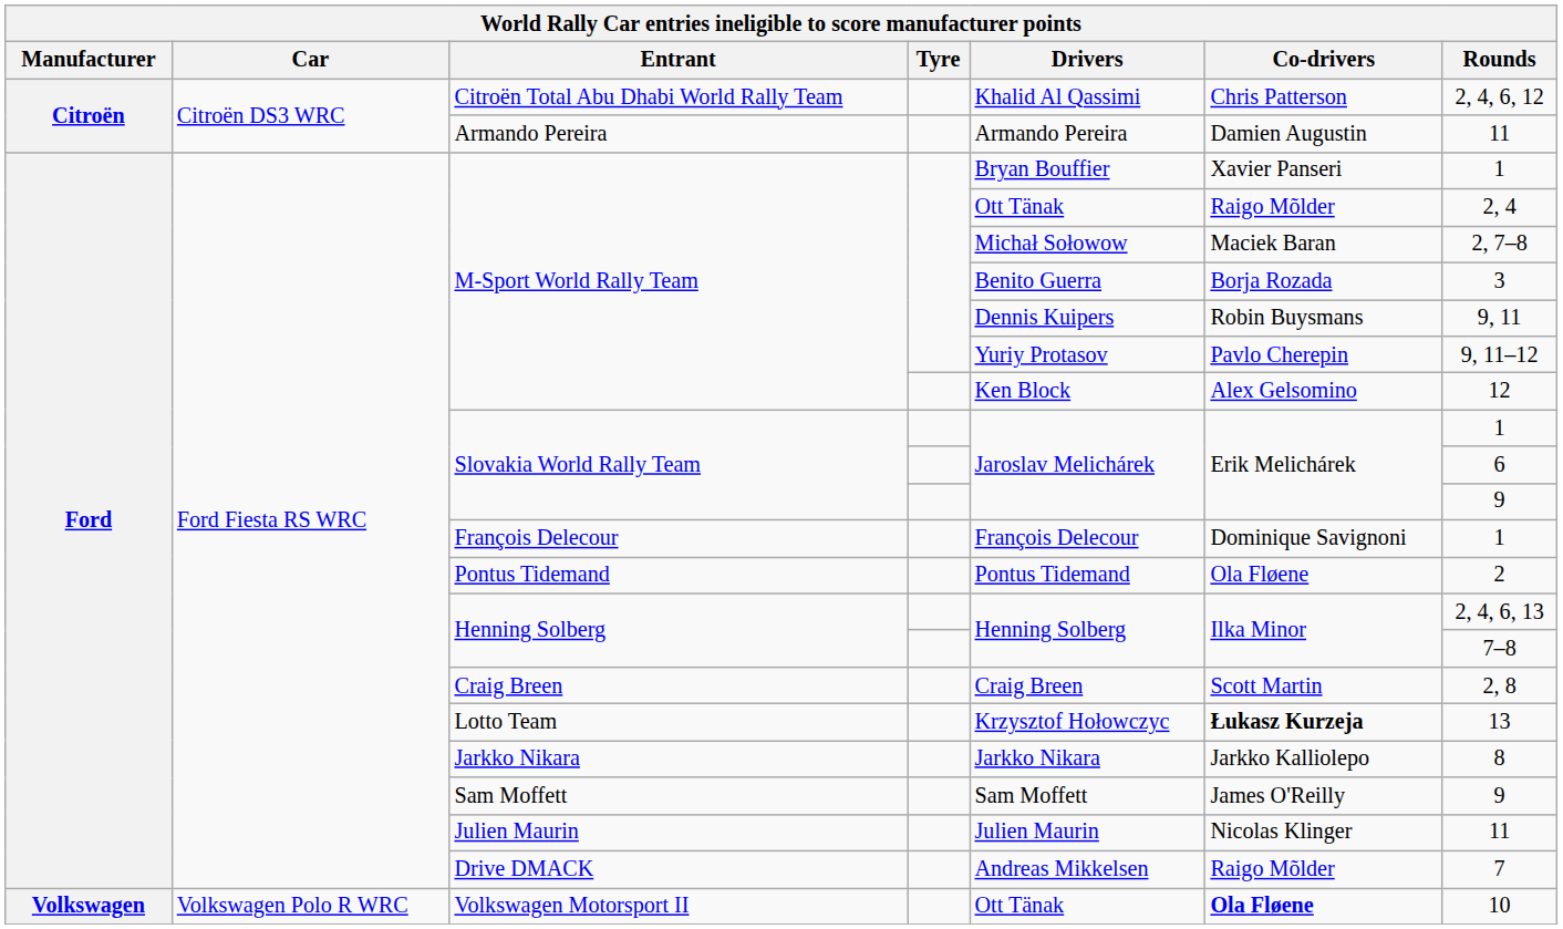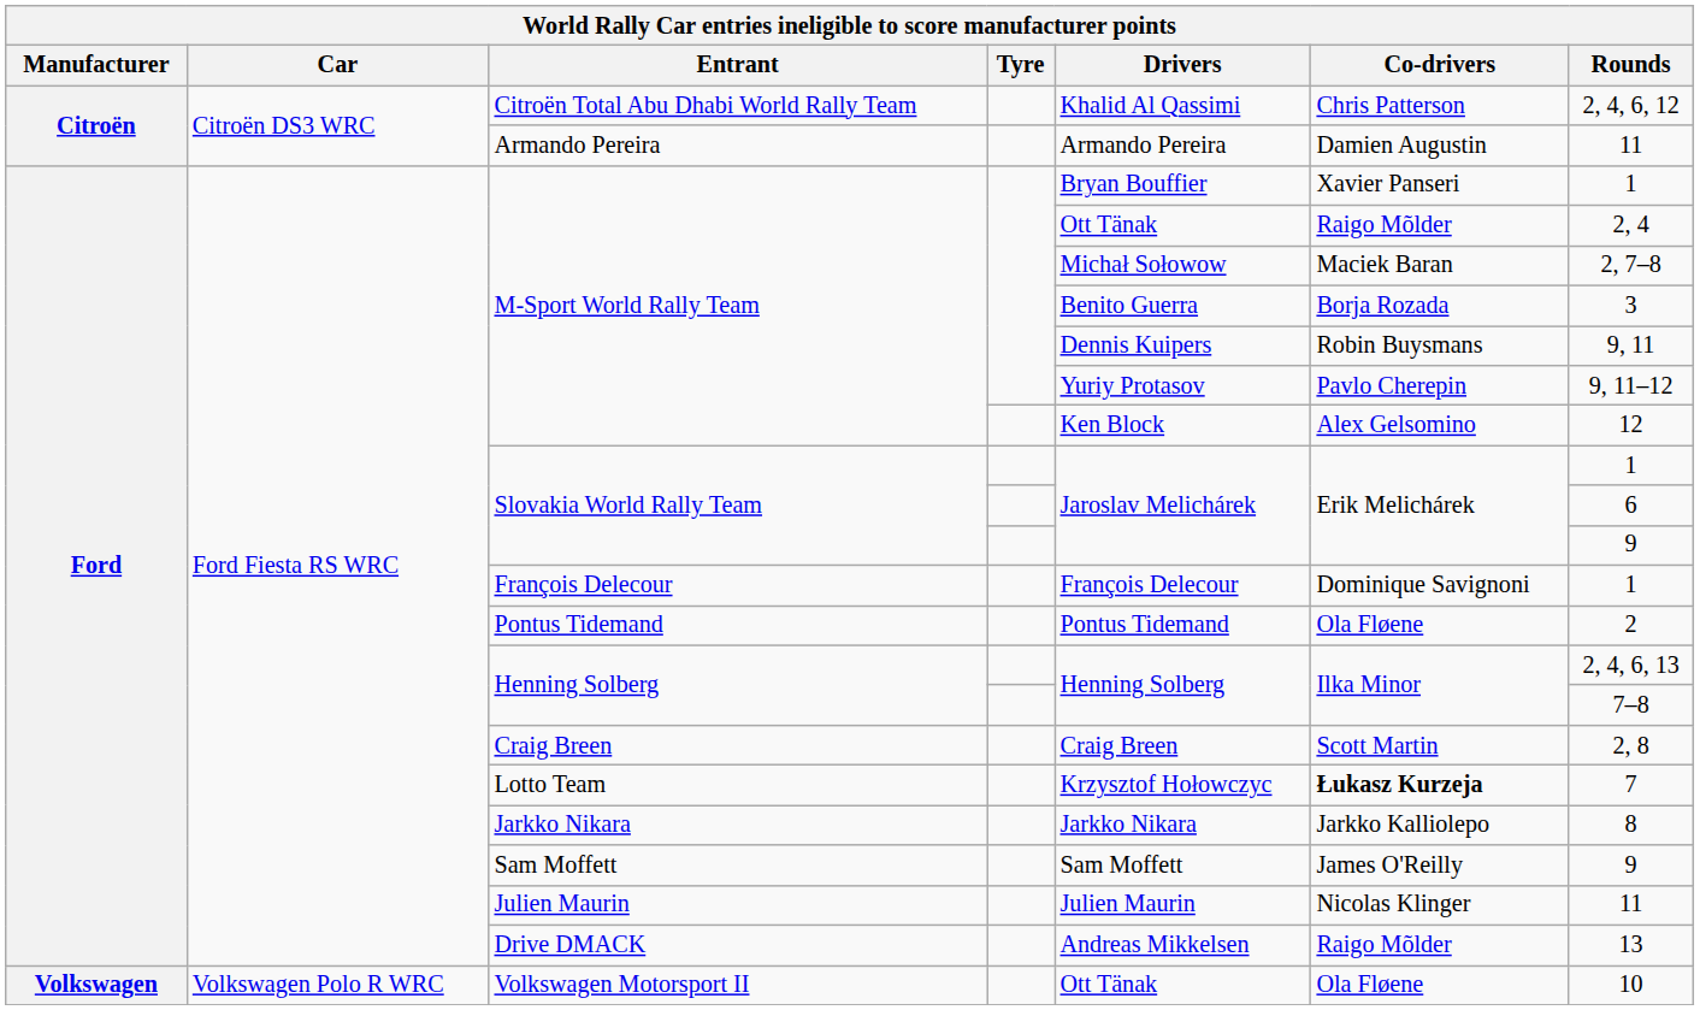Lotto Team | Rounds: 13 -> 7
Drive DMACK | Rounds: 7 -> 13
Volkswagen Motorsport II | Co-drivers: bold -> normal
